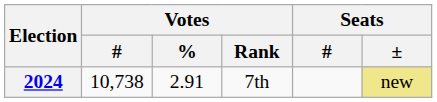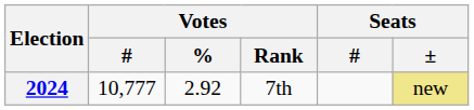2024 | Votes / #: 10,738 -> 10,777
2024 | Votes / %: 2.91 -> 2.92
